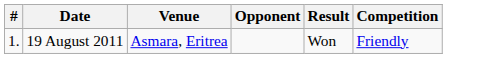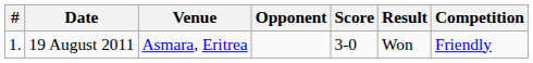+ column: Score | 3-0
